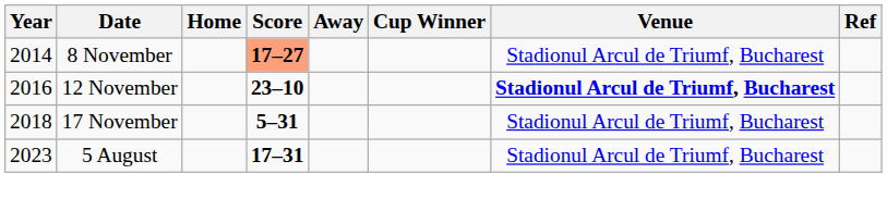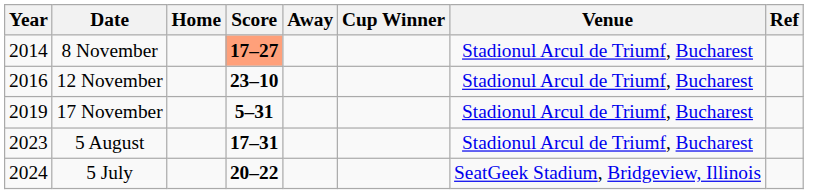12 November | Venue: bold -> normal
17 November | Year: 2018 -> 2019
+ row: 2024 | 5 July | 20–22 | SeatGeek Stadium, Bridgeview, Illinois
